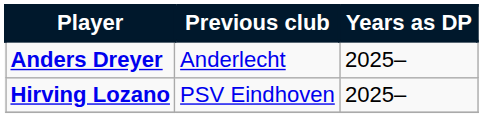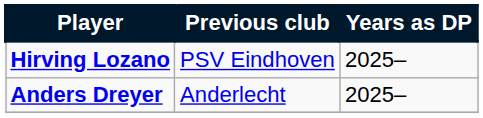rows swapped: Hirving Lozano <-> Anders Dreyer
